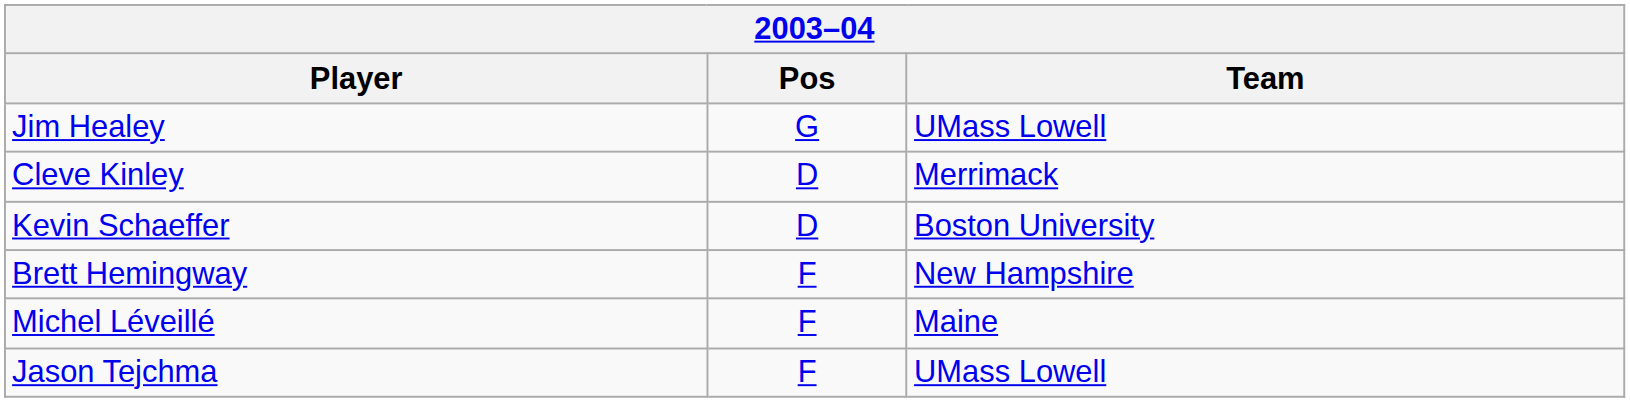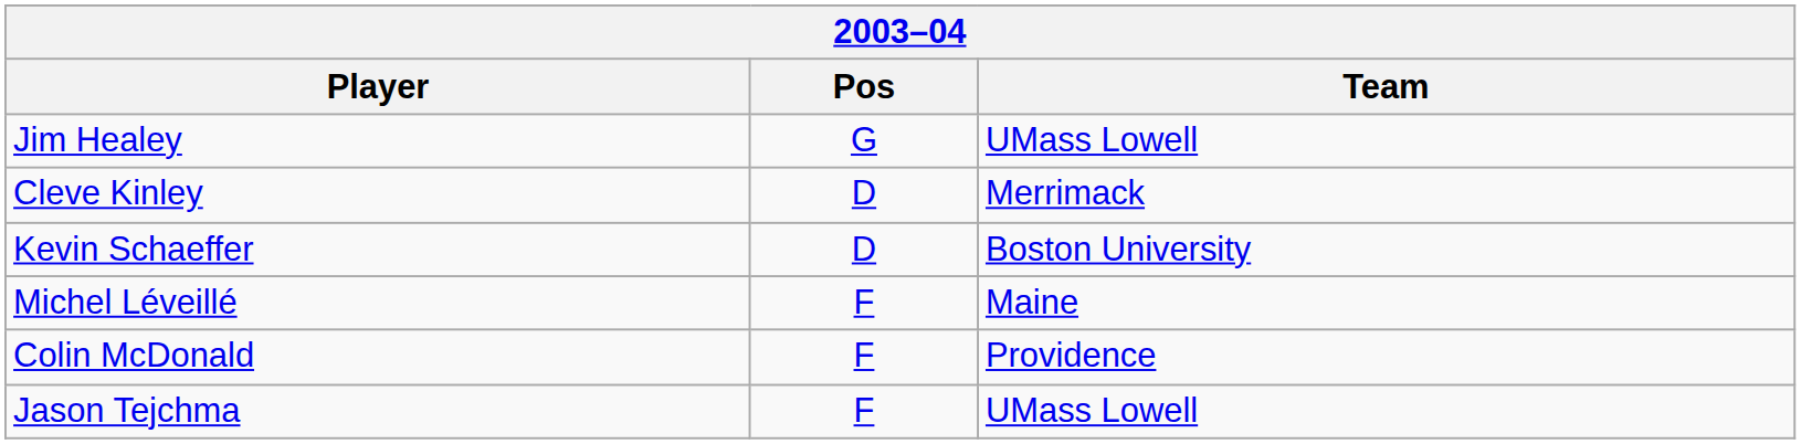- row: Brett Hemingway | F | New Hampshire
+ row: Colin McDonald | F | Providence
